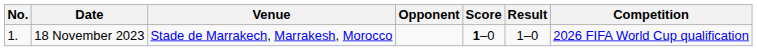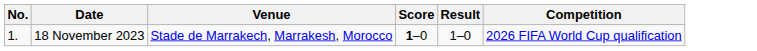- column: Opponent
